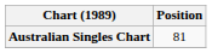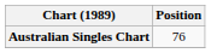Australian Singles Chart | Position: 81 -> 76
